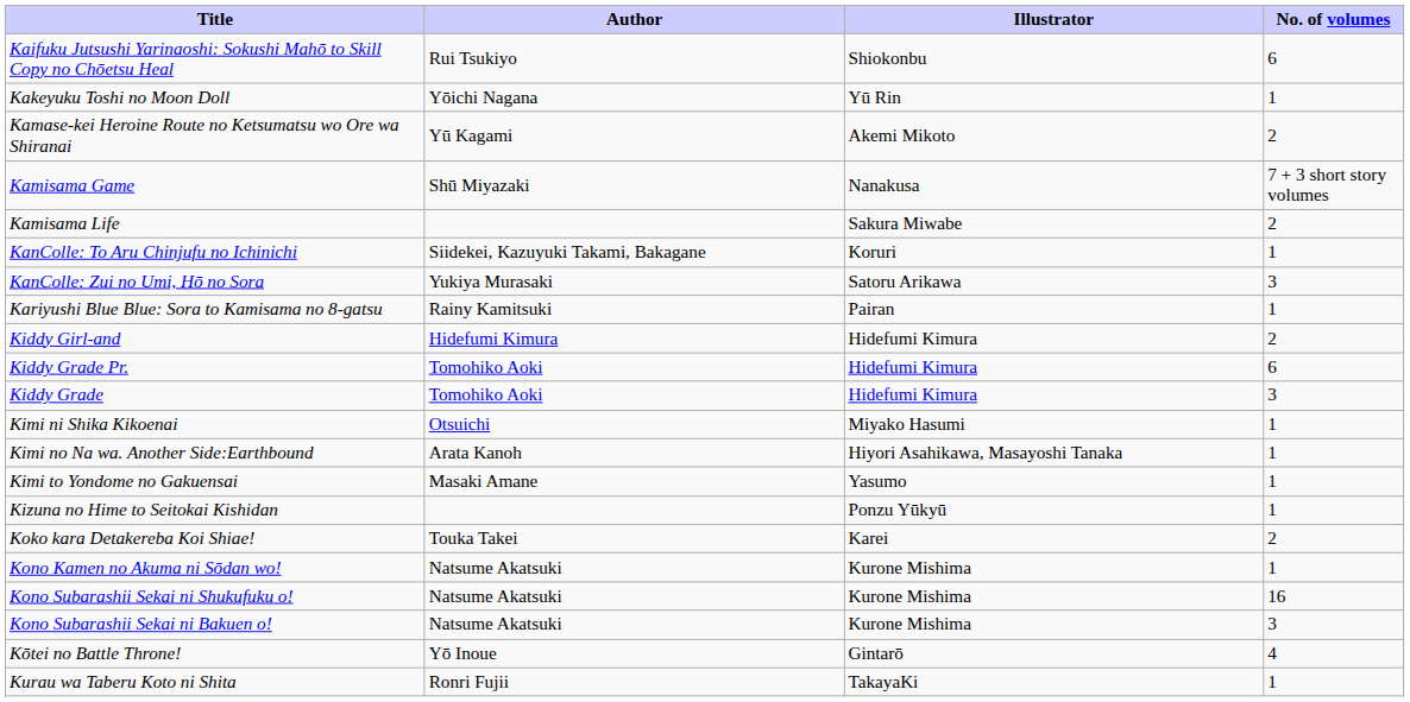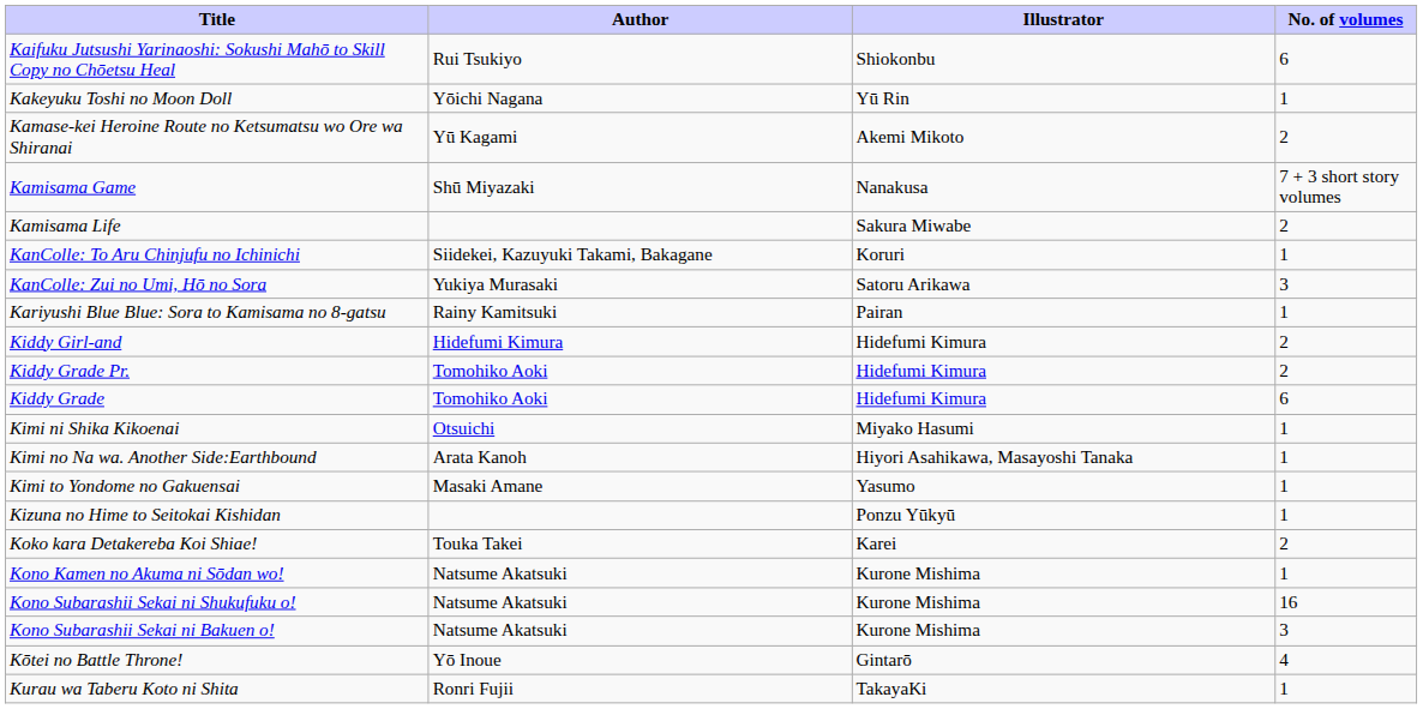Kiddy Grade Pr. | No. of volumes: 6 -> 2
Kiddy Grade | No. of volumes: 3 -> 6
